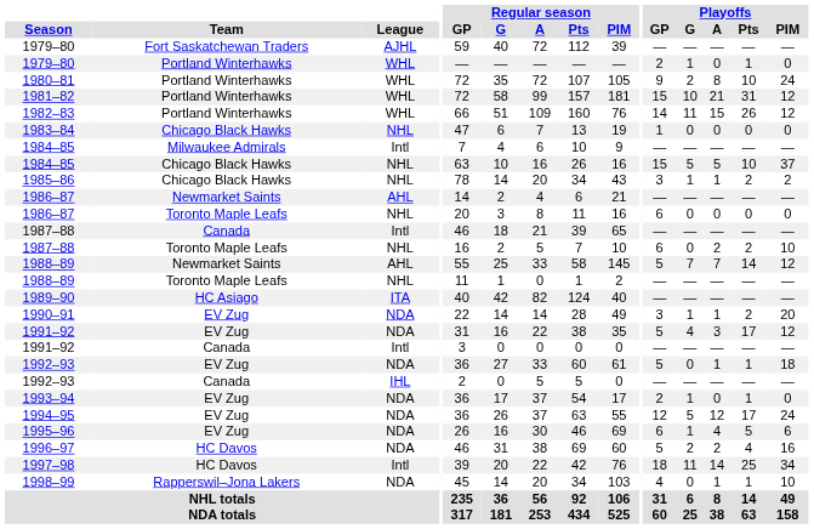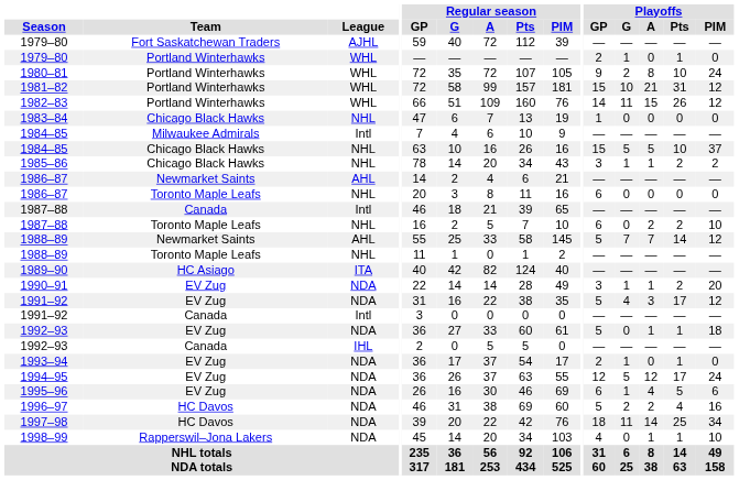1997–98 | League: Intl -> NDA
